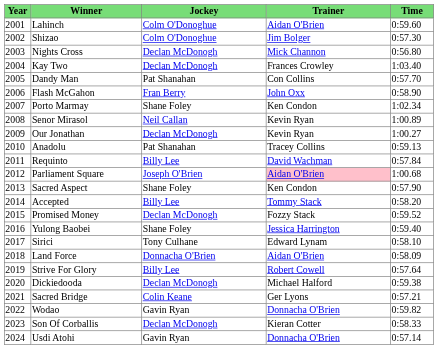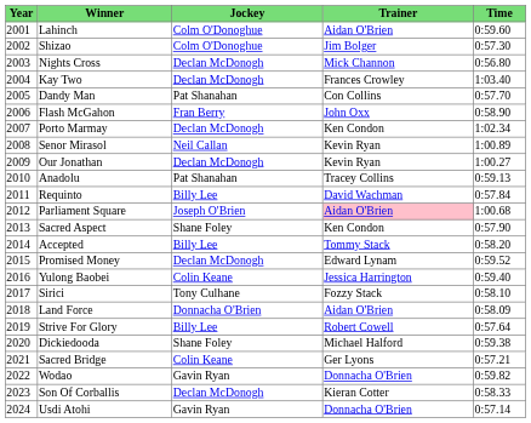Porto Marmay | Jockey: Shane Foley -> Declan McDonogh
Promised Money | Trainer: Fozzy Stack -> Edward Lynam
Yulong Baobei | Jockey: Shane Foley -> Colin Keane
Sirici | Trainer: Edward Lynam -> Fozzy Stack
Dickiedooda | Jockey: Declan McDonogh -> Shane Foley
